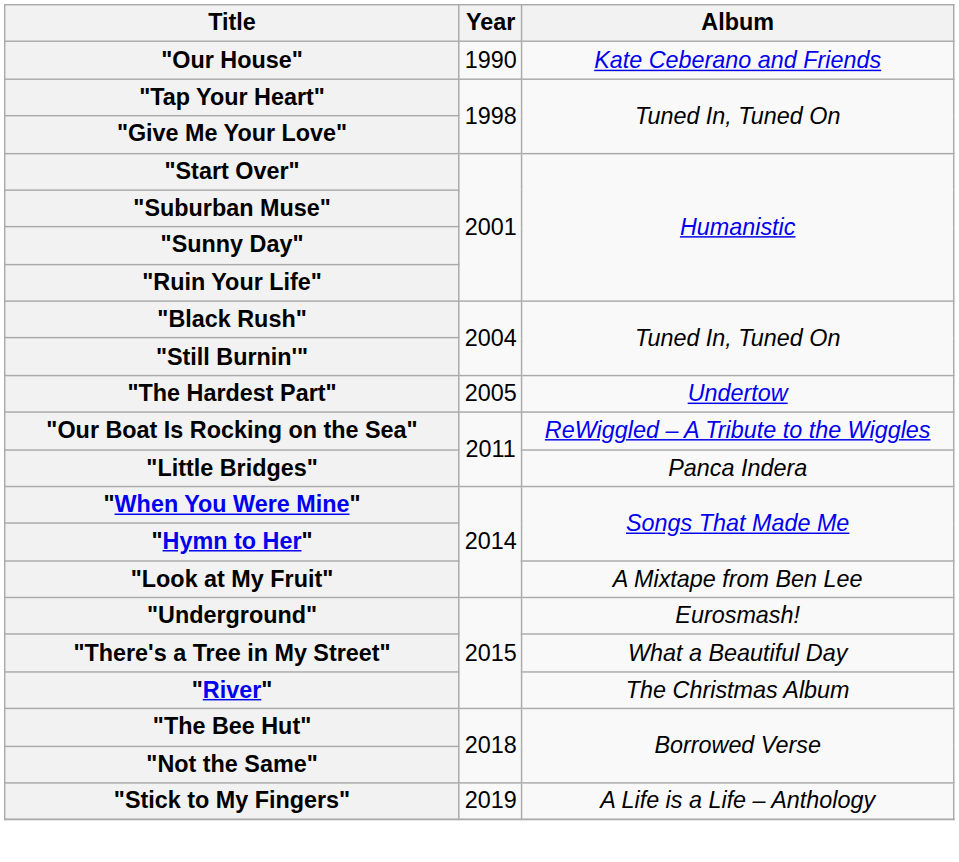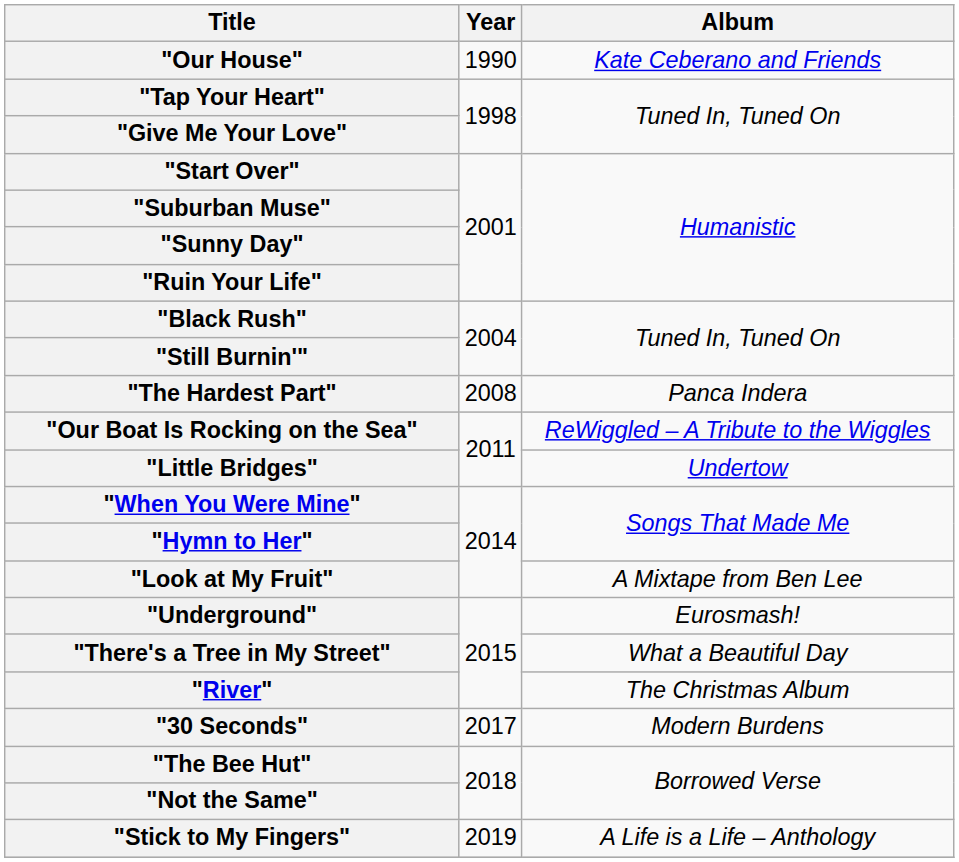"The Hardest Part" | Year: 2005 -> 2008
"The Hardest Part" | Album: Undertow -> Panca Indera
"Little Bridges" | Album: Panca Indera -> Undertow
+ row: "30 Seconds" | 2017 | Modern Burdens
